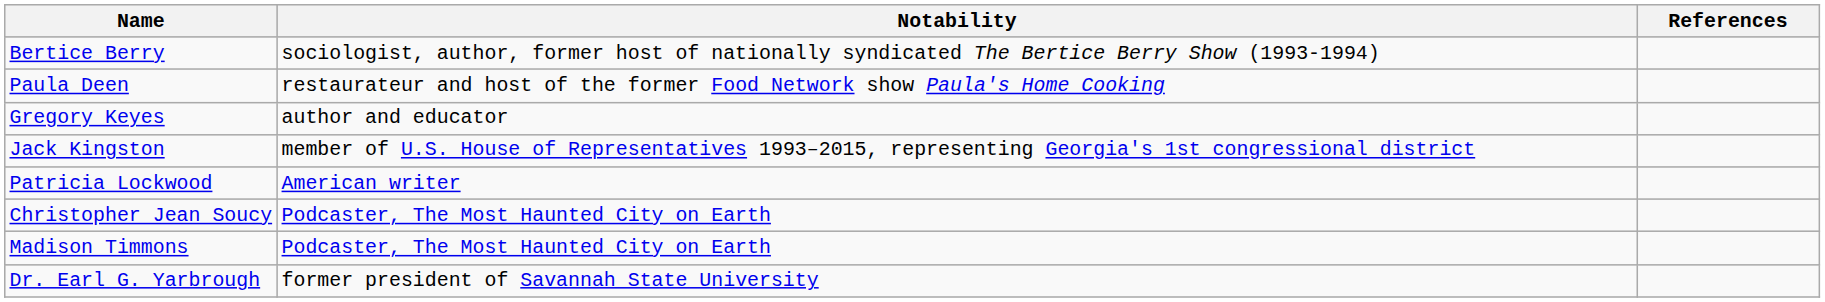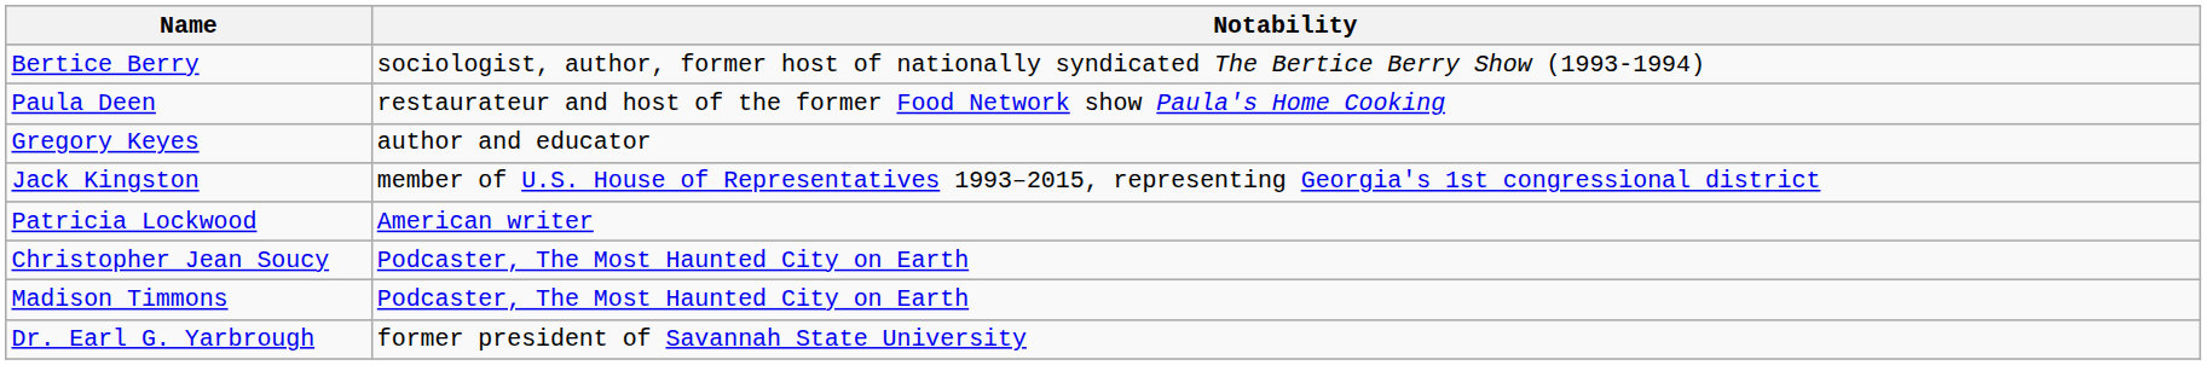- column: References
